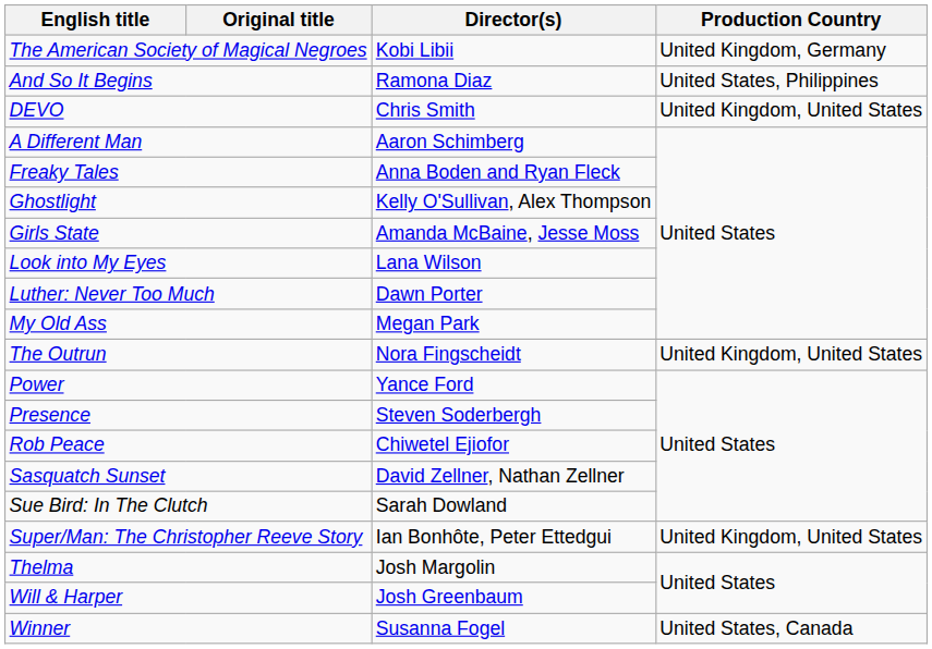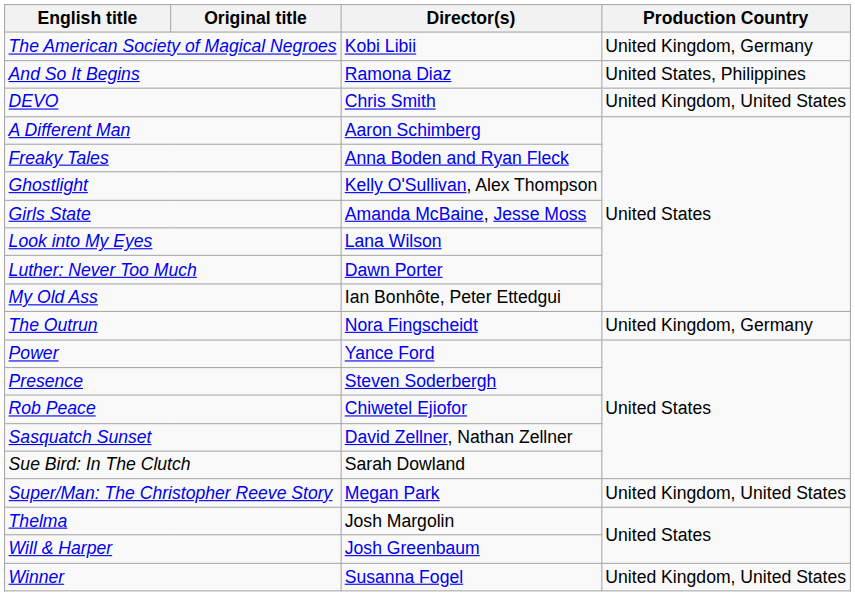My Old Ass | Director(s): Megan Park -> Ian Bonhôte, Peter Ettedgui
The Outrun | Production Country: United Kingdom, United States -> United Kingdom, Germany
Super/Man: The Christopher Reeve Story | Director(s): Ian Bonhôte, Peter Ettedgui -> Megan Park
Winner | Production Country: United States, Canada -> United Kingdom, United States
